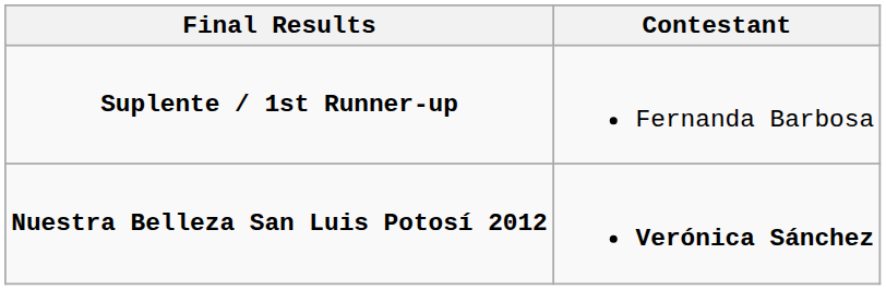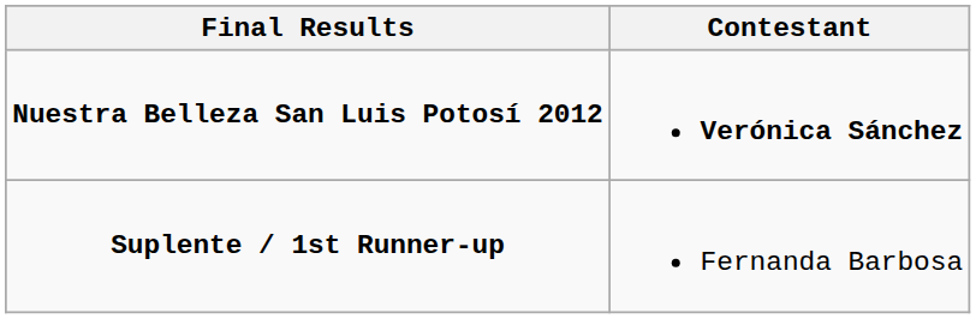rows swapped: Nuestra Belleza San Luis Potosí 2012 <-> Suplente / 1st Runner-up
